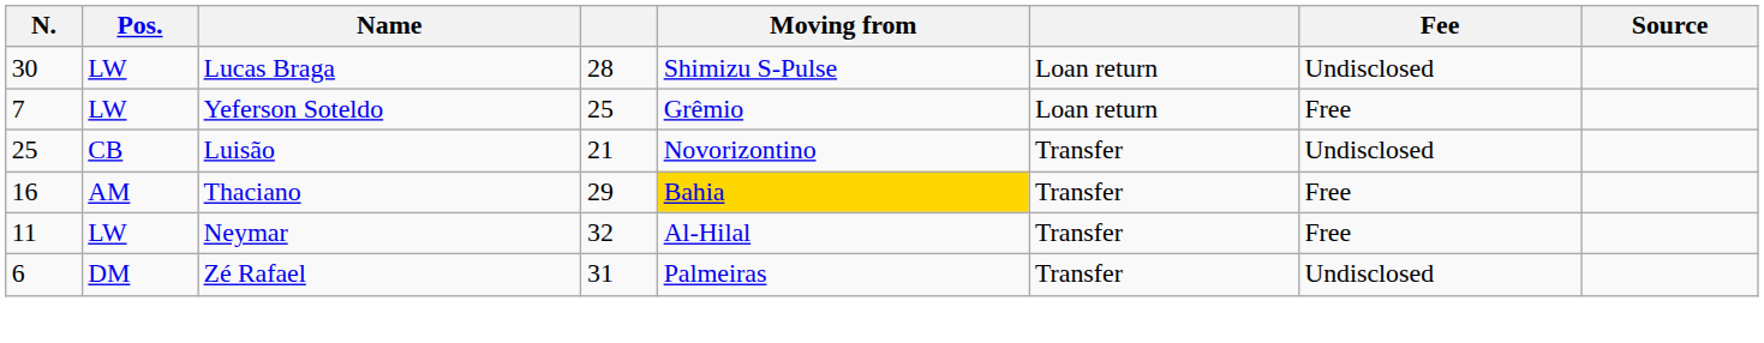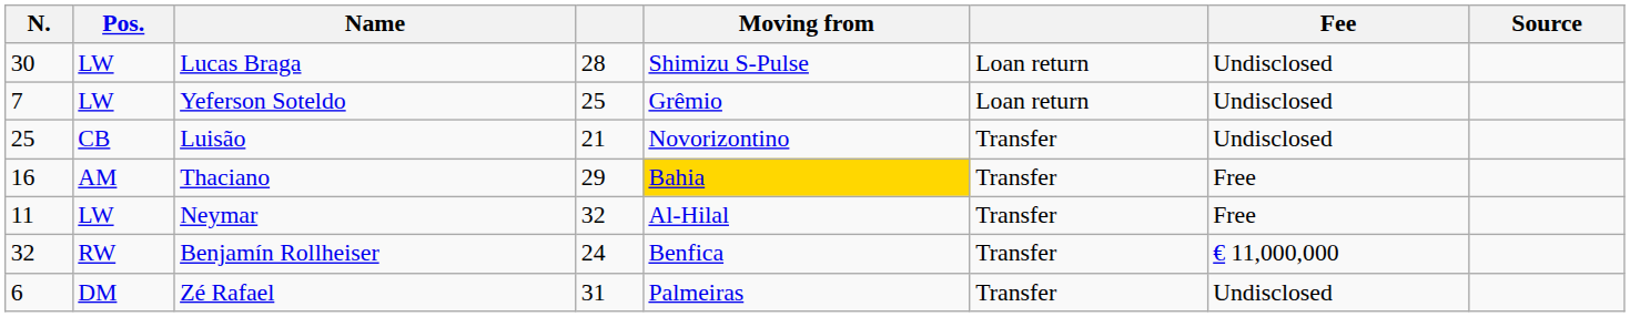Yeferson Soteldo | Fee: Free -> Undisclosed
+ row: 32 | RW | Benjamín Rollheiser | 24 | Benfica | Transfer | € 11,000,000
